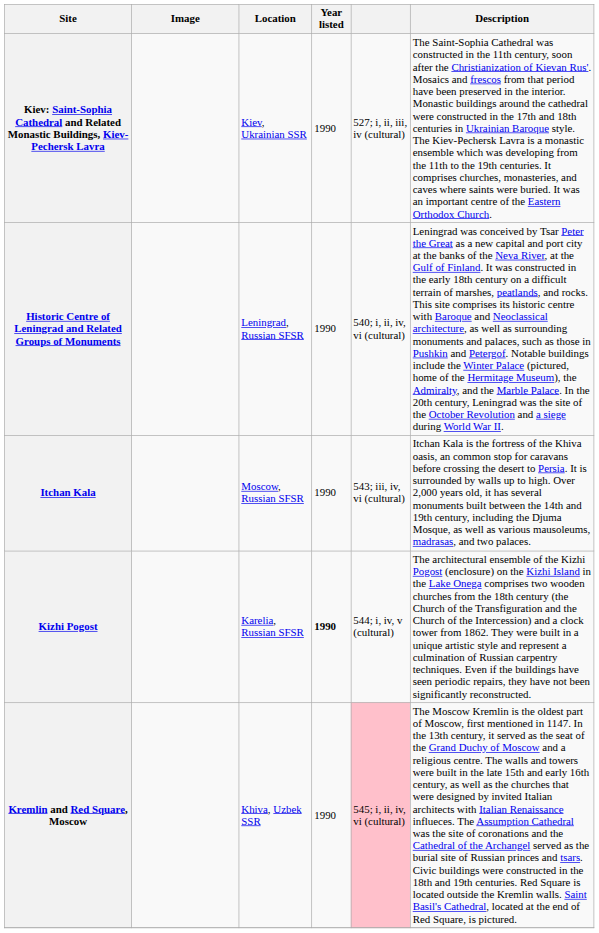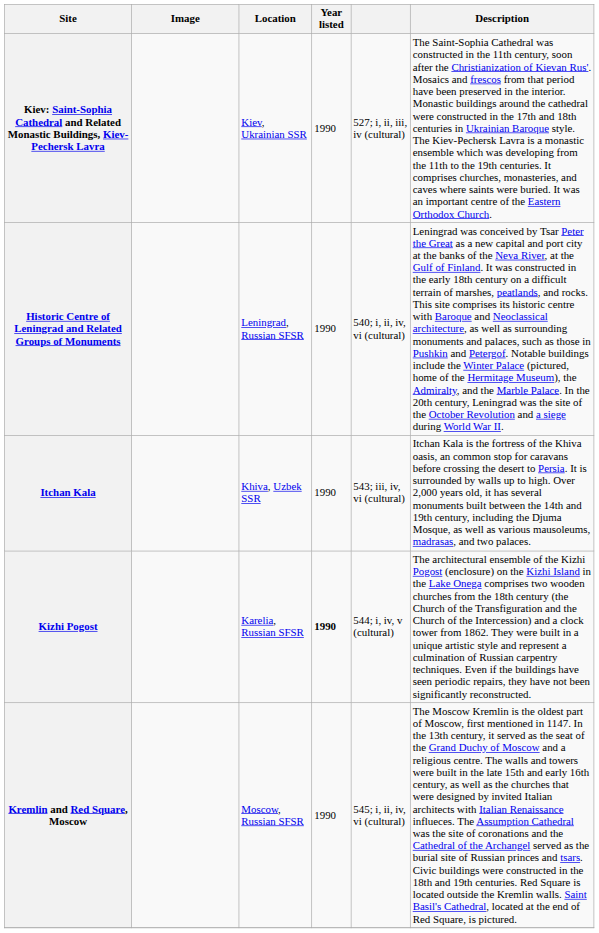Itchan Kala | Location: Moscow, Russian SFSR -> Khiva, Uzbek SSR
Kremlin and Red Square, Moscow | Location: Khiva, Uzbek SSR -> Moscow, Russian SFSR
Kremlin and Red Square, Moscow | column 5: pink background -> no background
